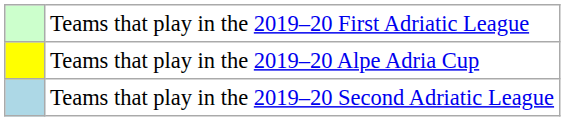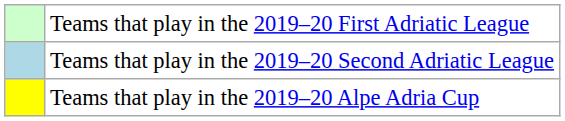rows swapped: Teams that play in the 2019–20 Second Adriatic League <-> Teams that play in the 2019–20 Alpe Adria Cup
